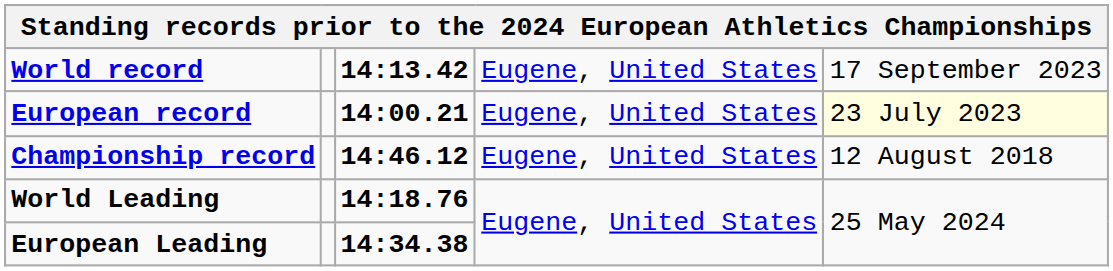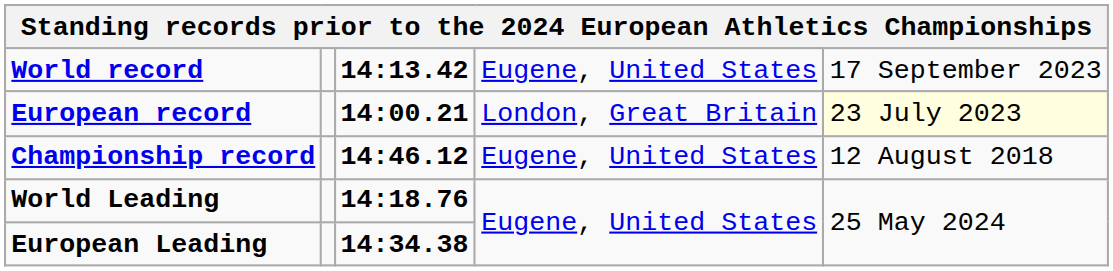European record | column 4: Eugene, United States -> London, Great Britain
